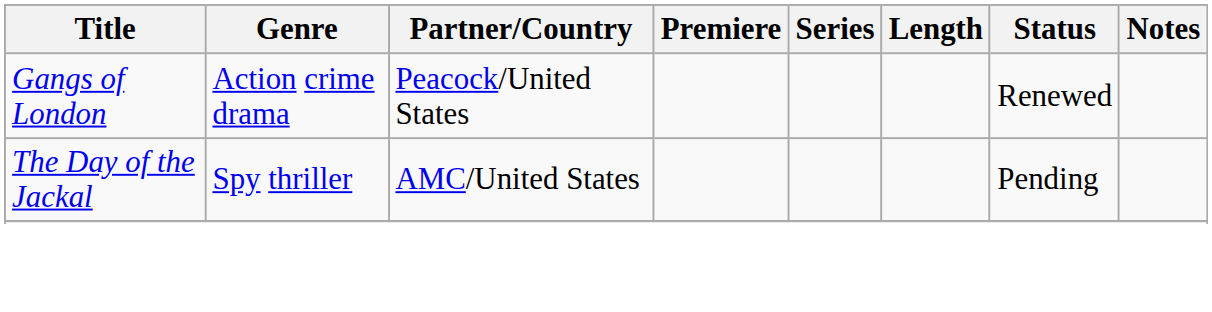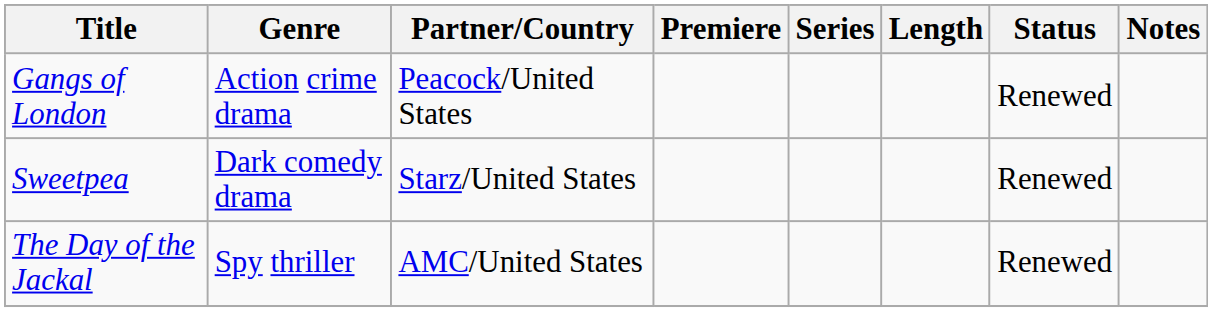+ row: Sweetpea | Dark comedy drama | Starz/United States | Renewed
The Day of the Jackal | Status: Pending -> Renewed
